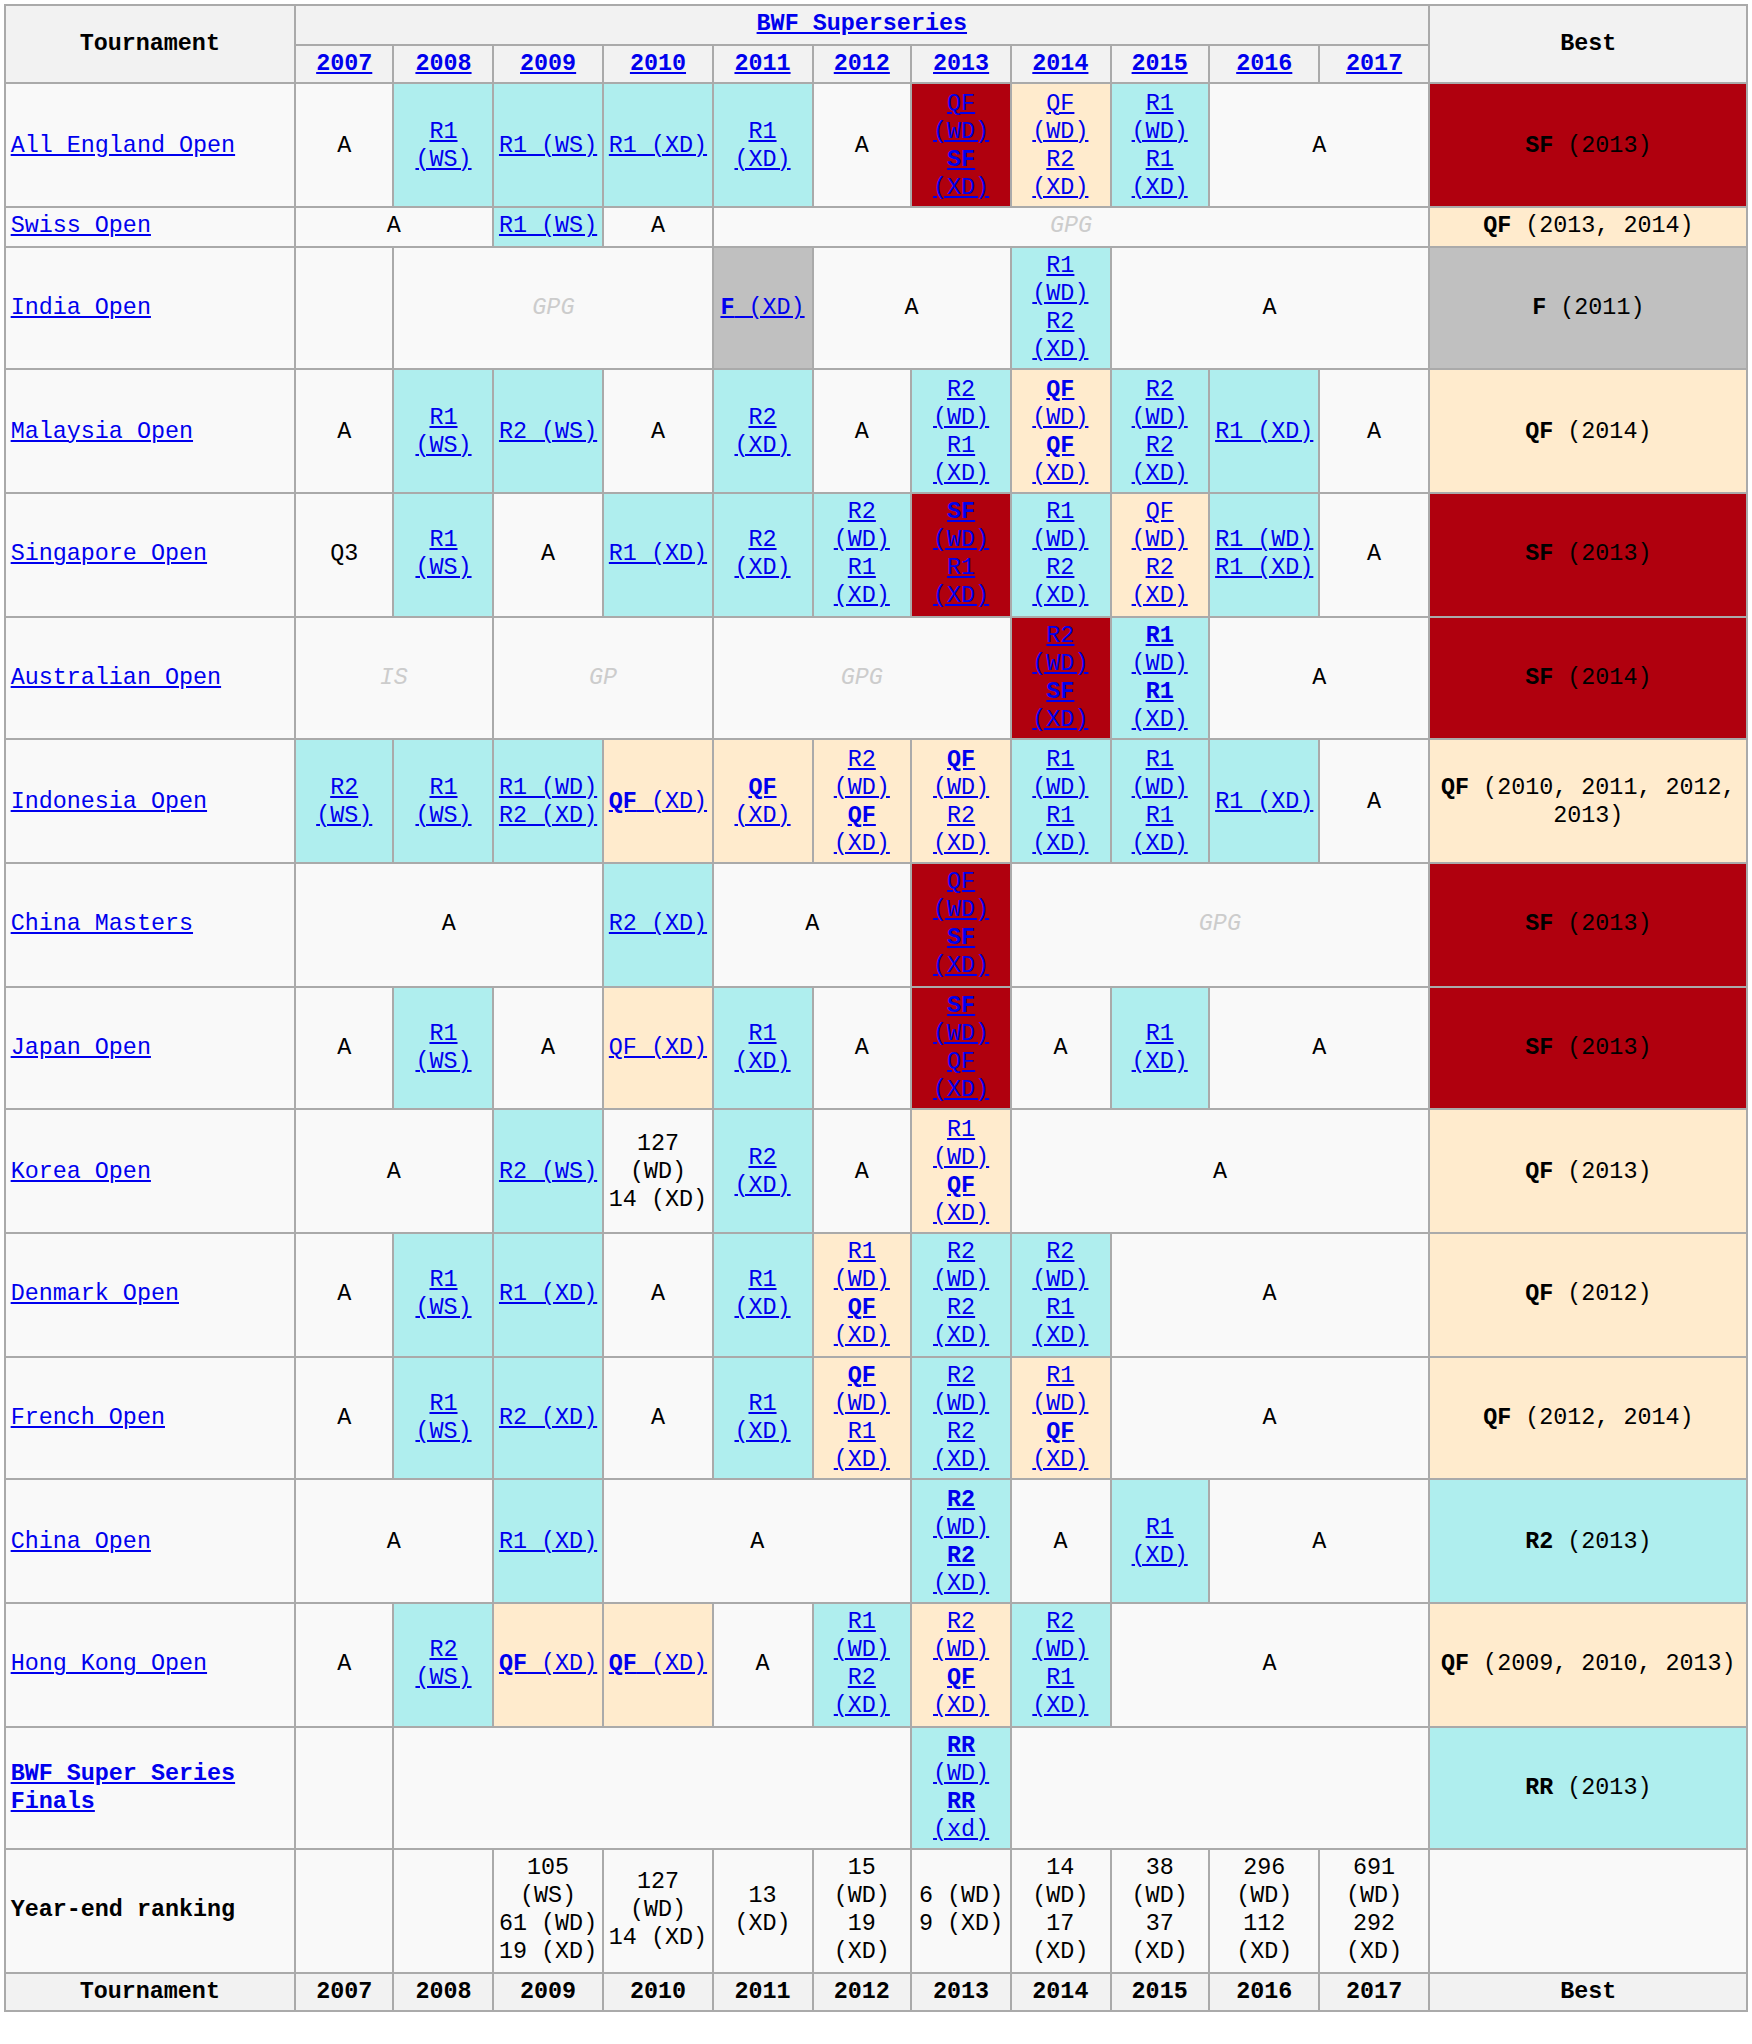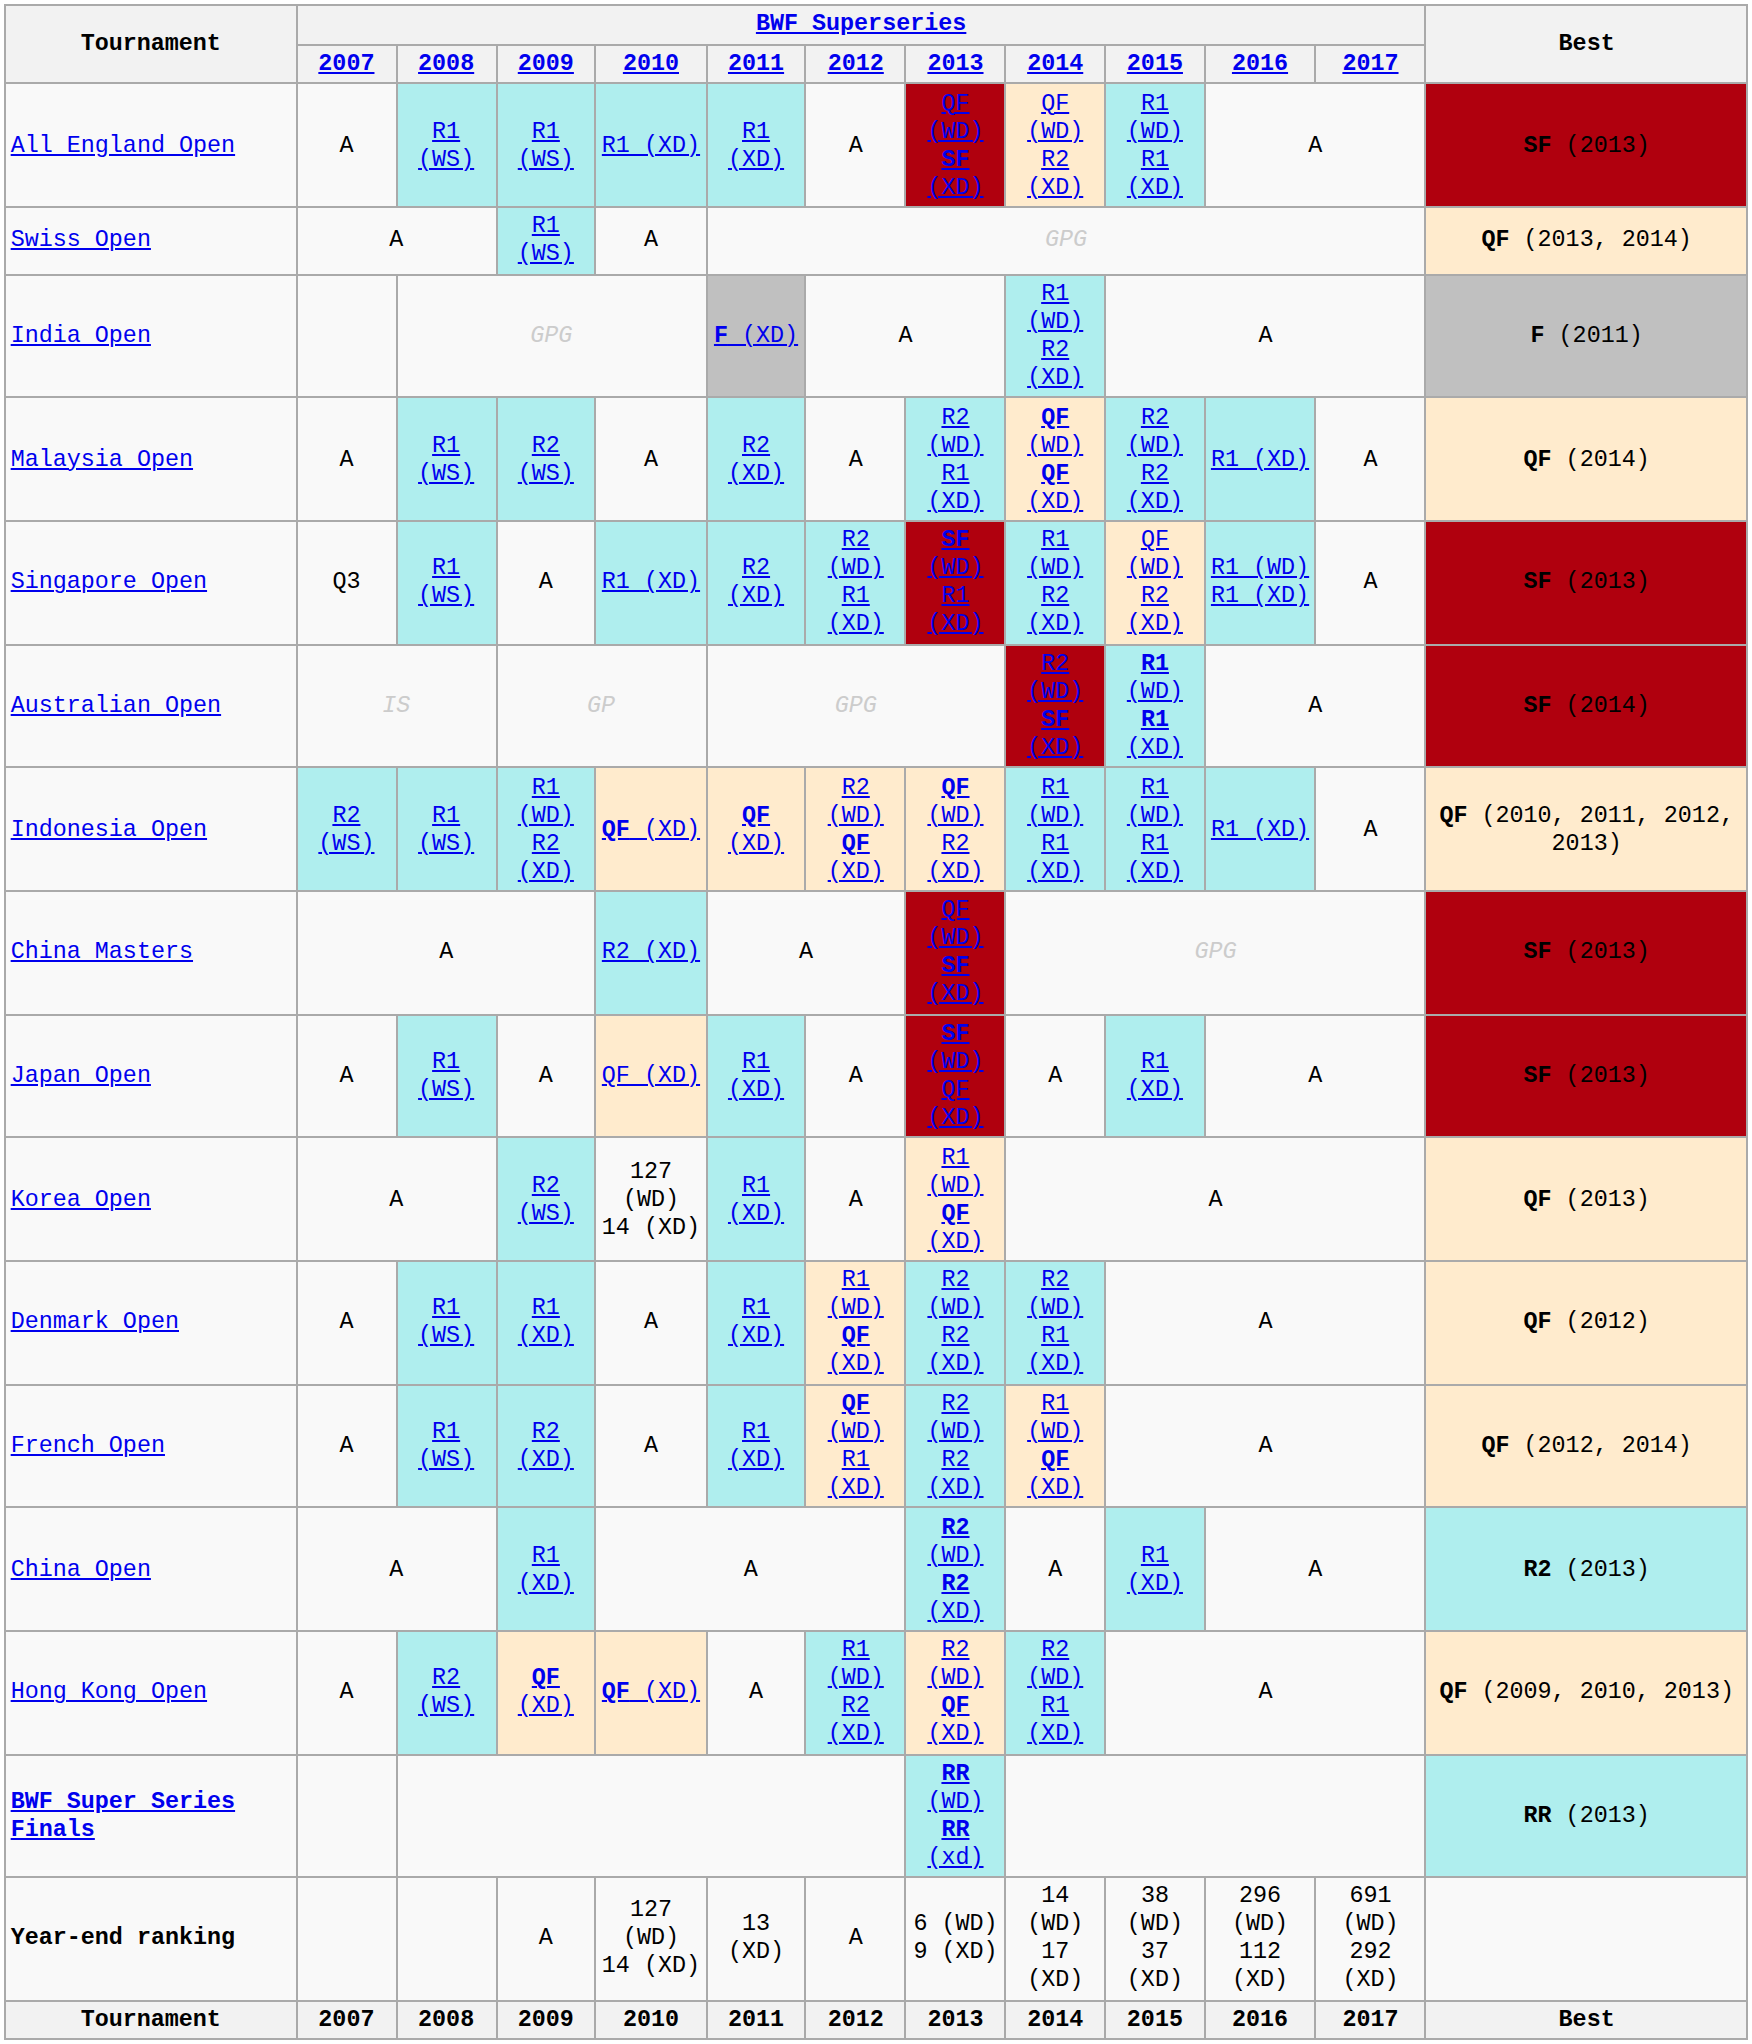Korea Open | BWF Superseries / 2011: R2 (XD) -> R1 (XD)
Year-end ranking | BWF Superseries / 2009: 105 (WS) 61 (WD) 19 (XD) -> A
Year-end ranking | BWF Superseries / 2012: 15 (WD) 19 (XD) -> A
